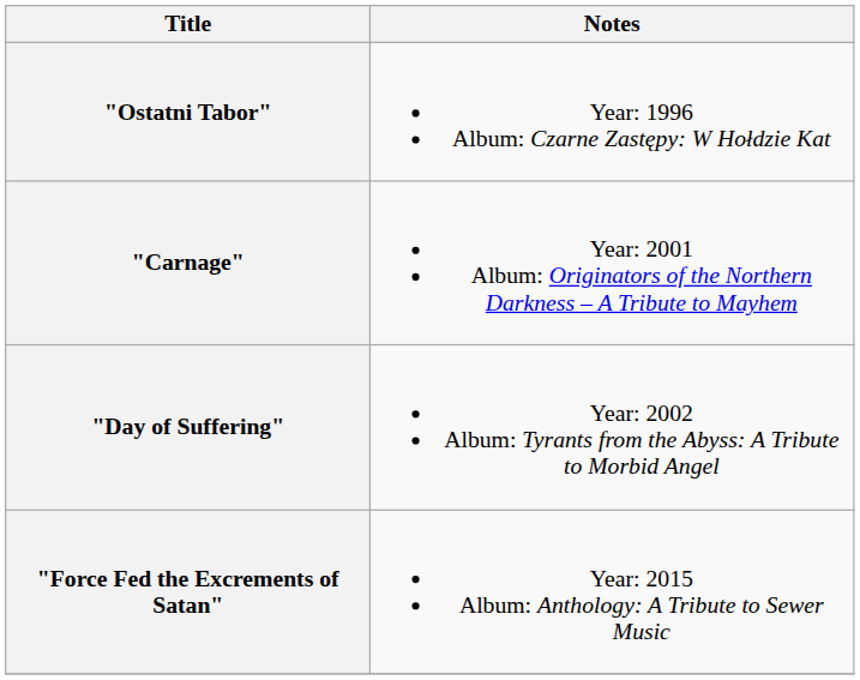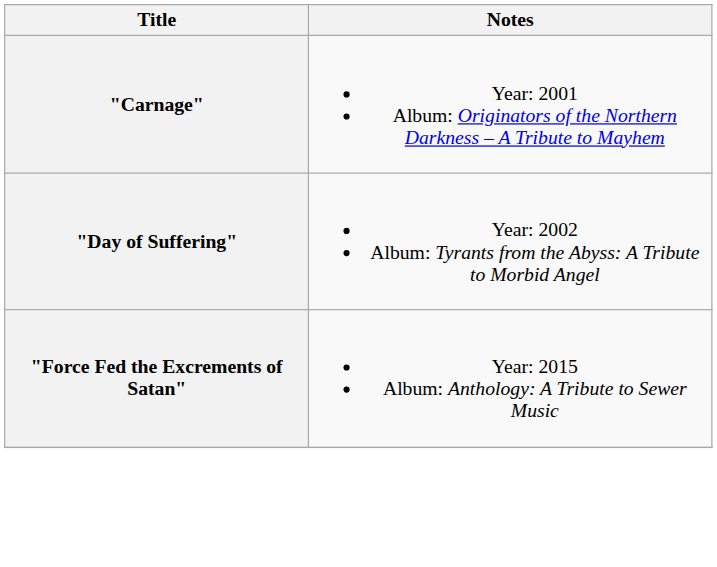- row: "Ostatni Tabor" | Year: 1996 Album: Czarne Zastępy: W Hołdzie Kat
